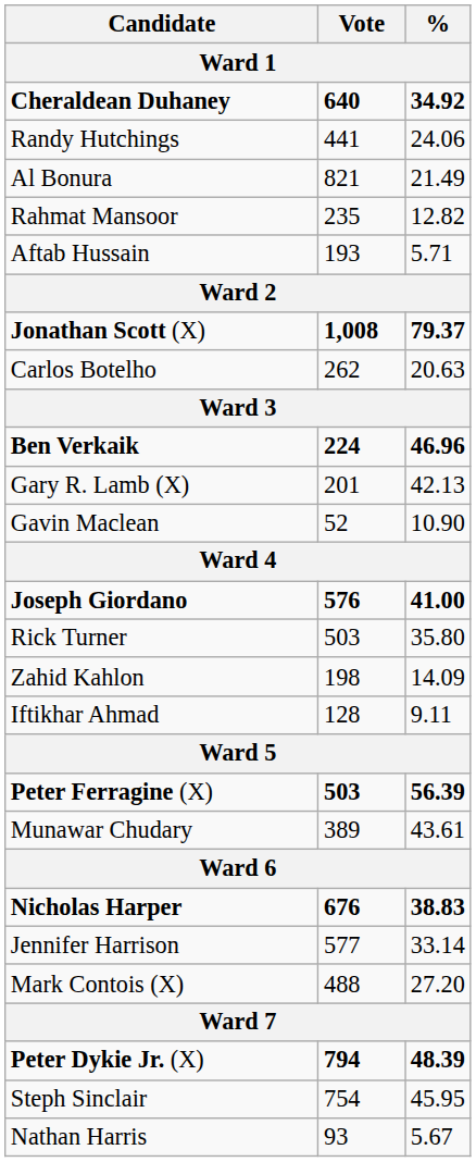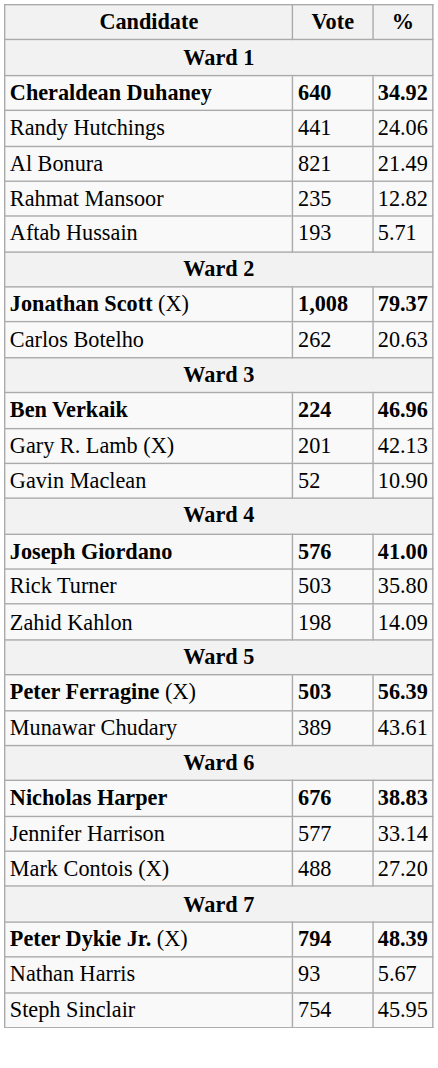- row: Iftikhar Ahmad | 128 | 9.11
rows swapped: Steph Sinclair <-> Nathan Harris
